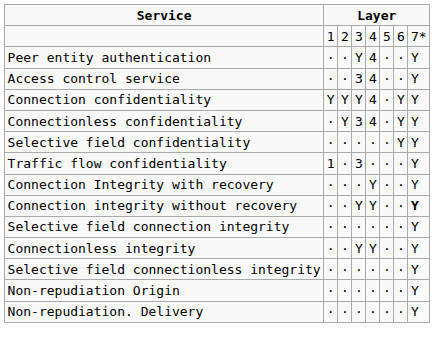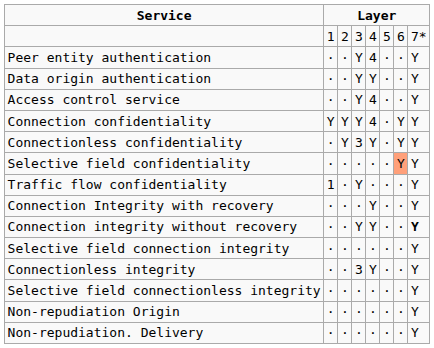+ row: Data origin authentication | · | · | Y | Y | · | · | Y
Access control service | column 4: 3 -> Y
Connectionless confidentiality | column 5: 4 -> Y
Selective field confidentiality | column 7: no background -> lightsalmon background
Traffic flow confidentiality | column 4: 3 -> Y
Connectionless integrity | column 4: Y -> 3
